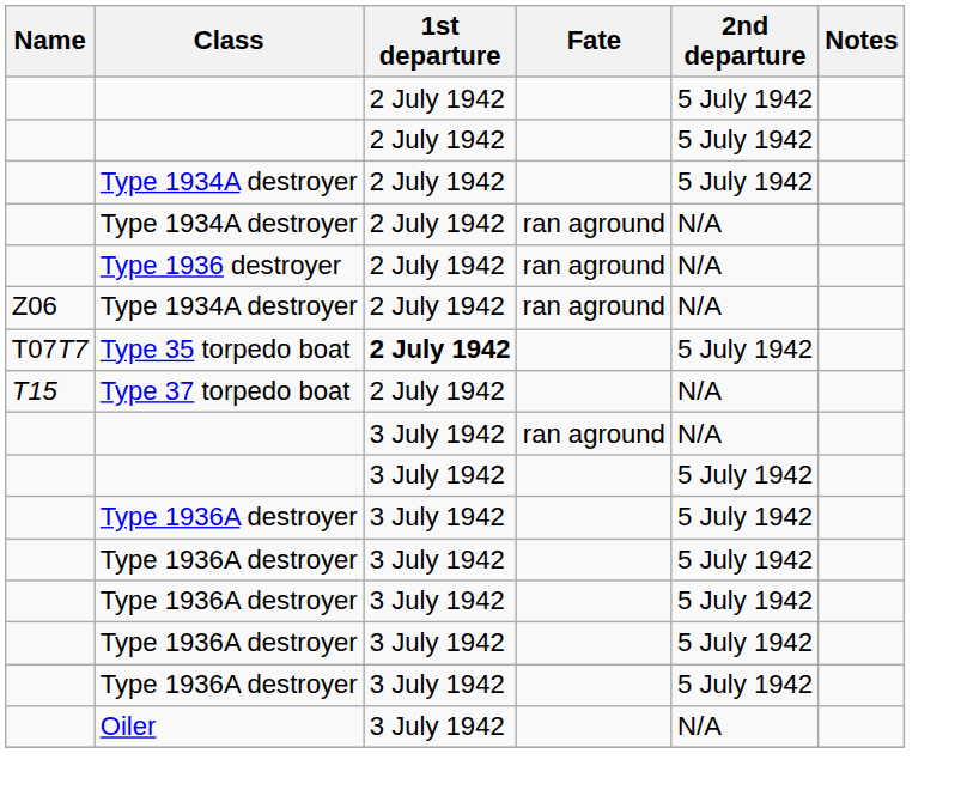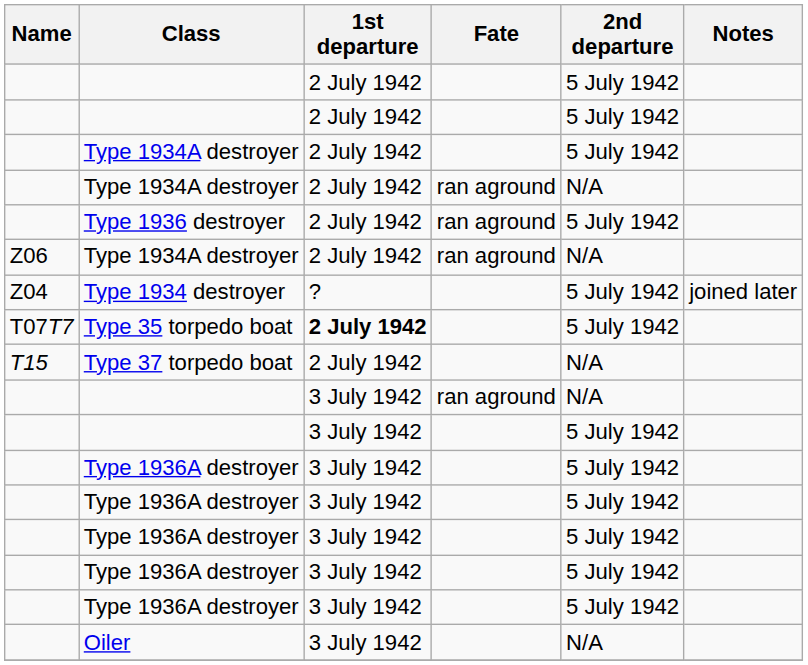Type 1936 destroyer | 2nd departure: N/A -> 5 July 1942
+ row: Z04 | Type 1934 destroyer | ? | 5 July 1942 | joined later
